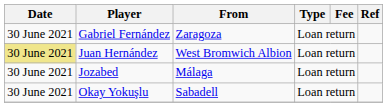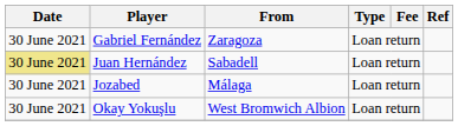Juan Hernández | From: West Bromwich Albion -> Sabadell
Okay Yokuşlu | From: Sabadell -> West Bromwich Albion
